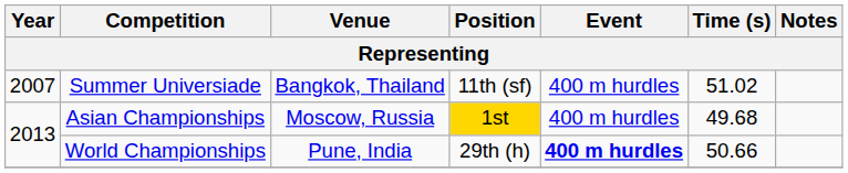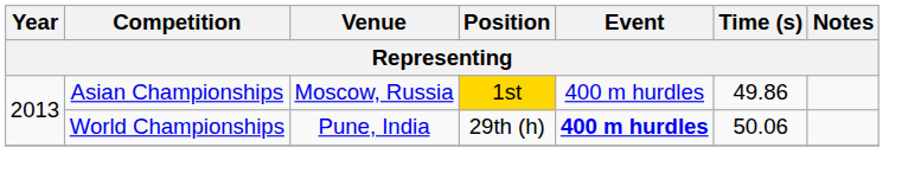- row: 2007 | Summer Universiade | Bangkok, Thailand | 11th (sf) | 400 m hurdles | 51.02
Asian Championships | Time (s): 49.68 -> 49.86
World Championships | Time (s): 50.66 -> 50.06
